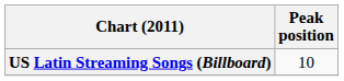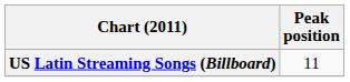US Latin Streaming Songs (Billboard) | Peak position: 10 -> 11
